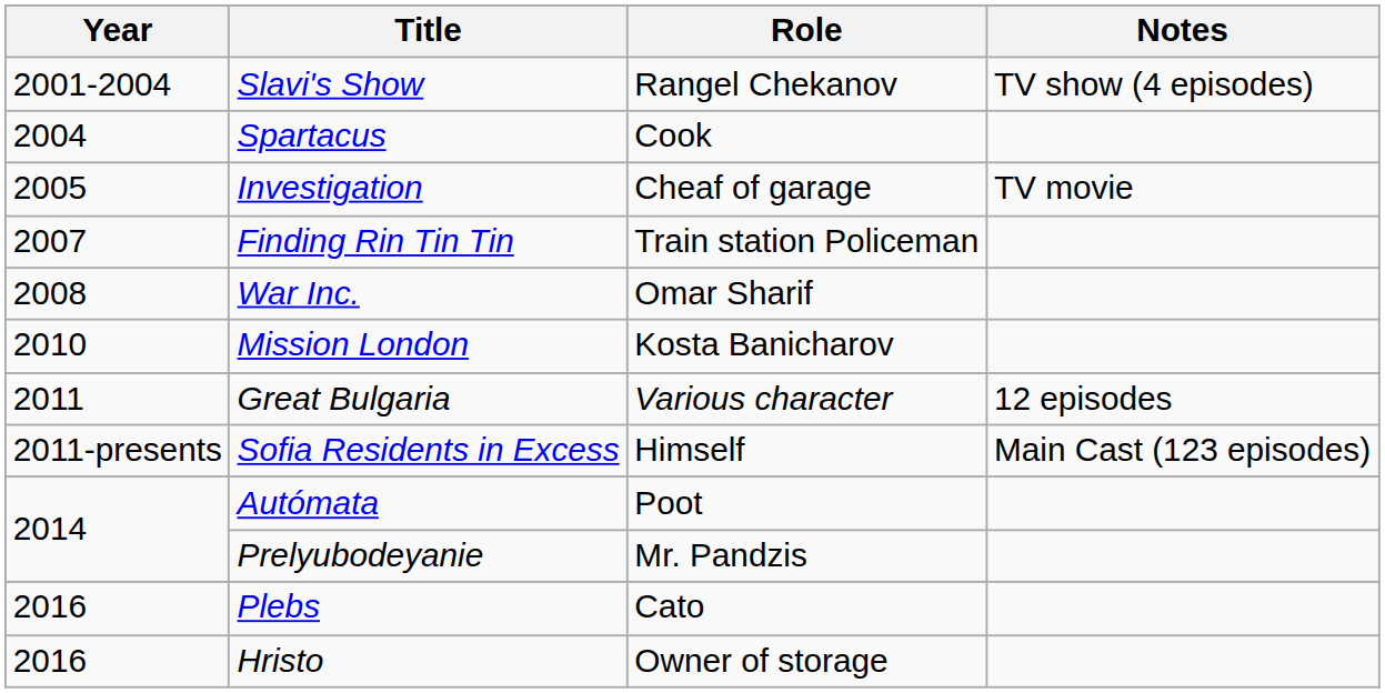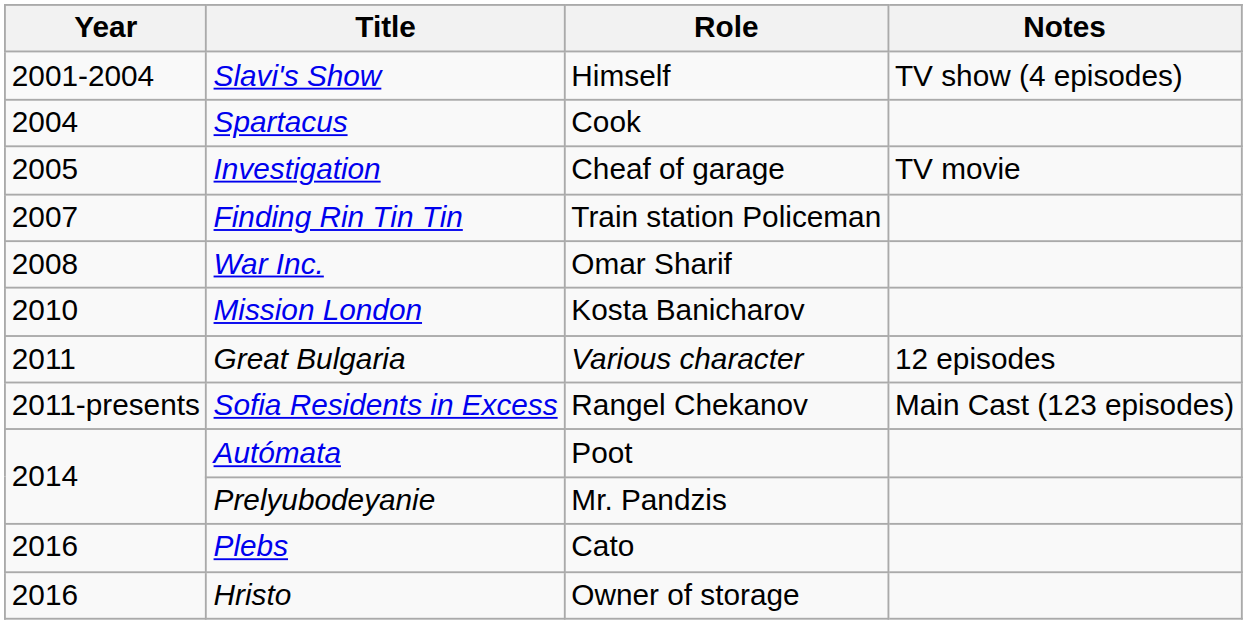Slavi's Show | Role: Rangel Chekanov -> Himself
Sofia Residents in Excess | Role: Himself -> Rangel Chekanov
